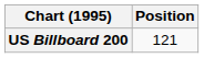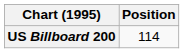US Billboard 200 | Position: 121 -> 114
